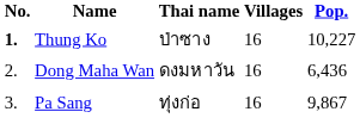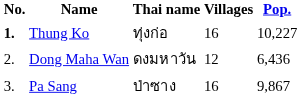Thung Ko | Thai name: ป่าซาง -> ทุ่งก่อ
Dong Maha Wan | Villages: 16 -> 12
Pa Sang | Thai name: ทุ่งก่อ -> ป่าซาง
